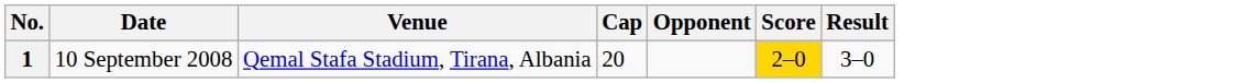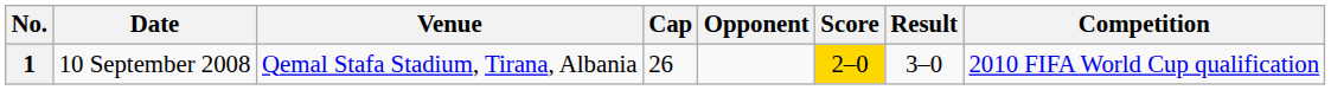+ column: Competition | 2010 FIFA World Cup qualification
1 | Cap: 20 -> 26
